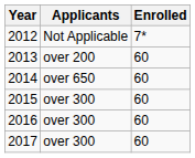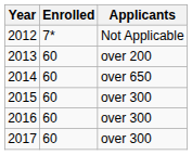columns swapped: Applicants <-> Enrolled
